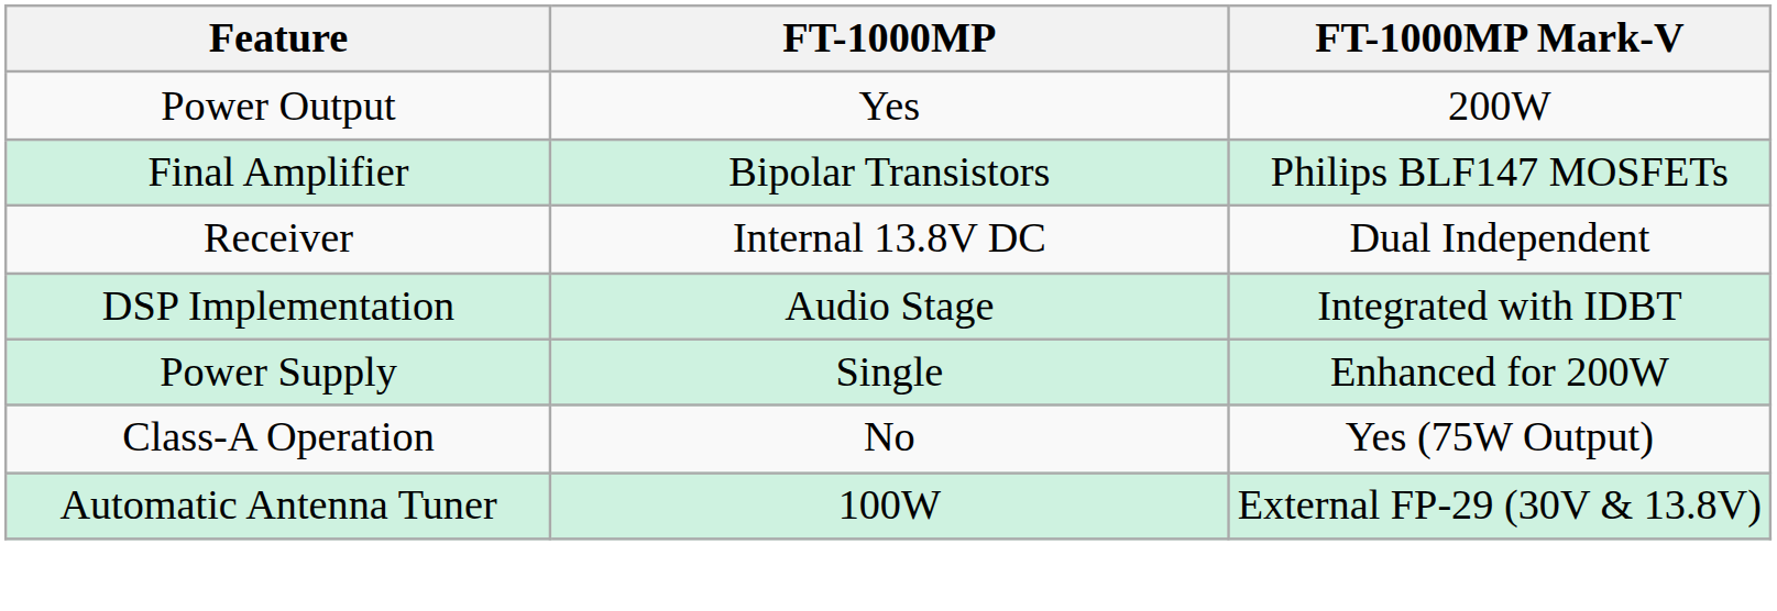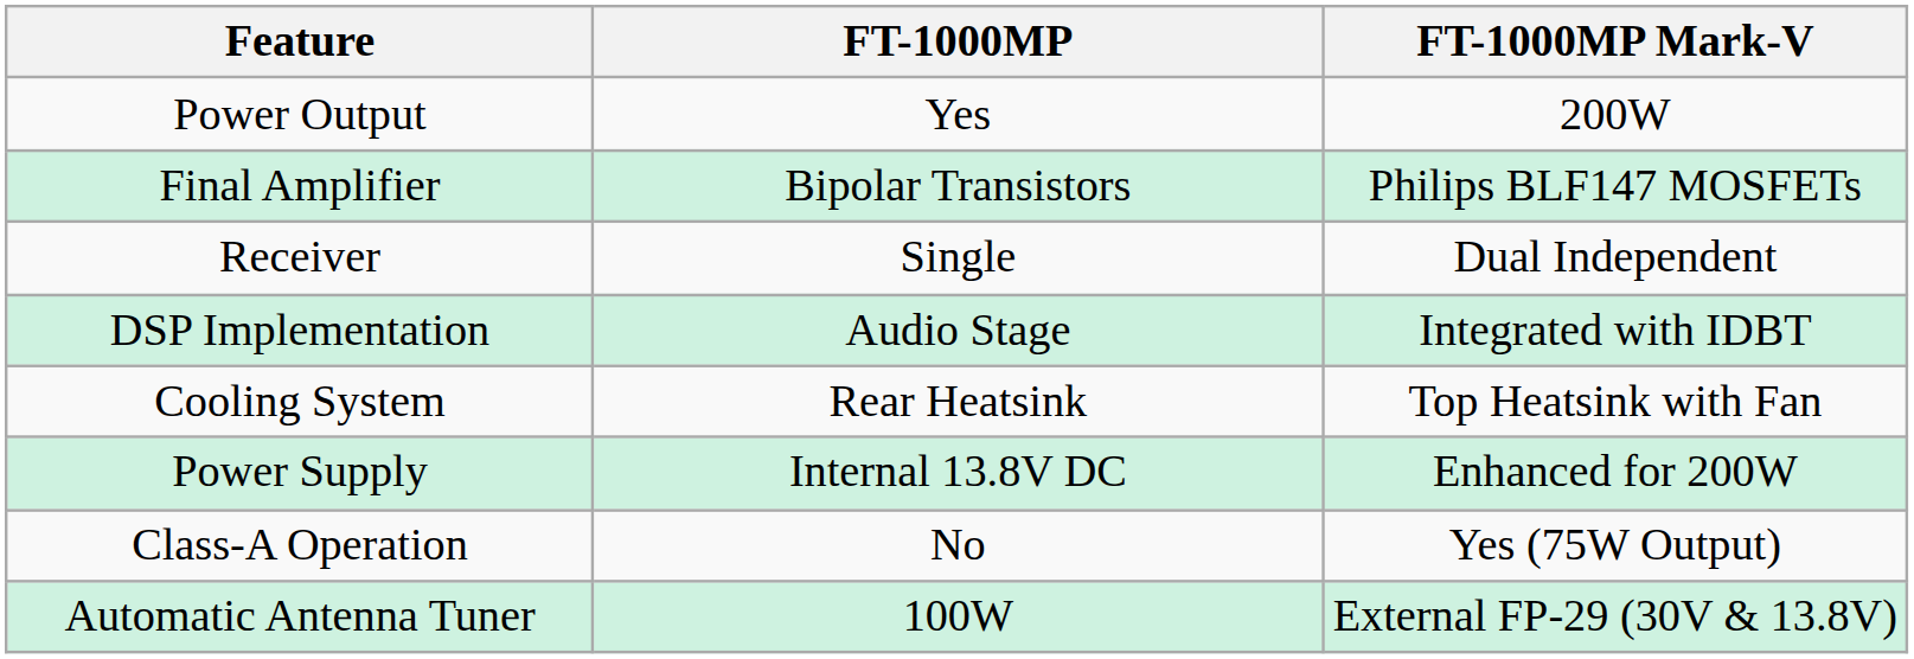Receiver | FT-1000MP: Internal 13.8V DC -> Single
+ row: Cooling System | Rear Heatsink | Top Heatsink with Fan
Power Supply | FT-1000MP: Single -> Internal 13.8V DC
